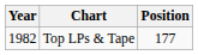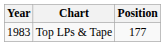Top LPs & Tape | Year: 1982 -> 1983
